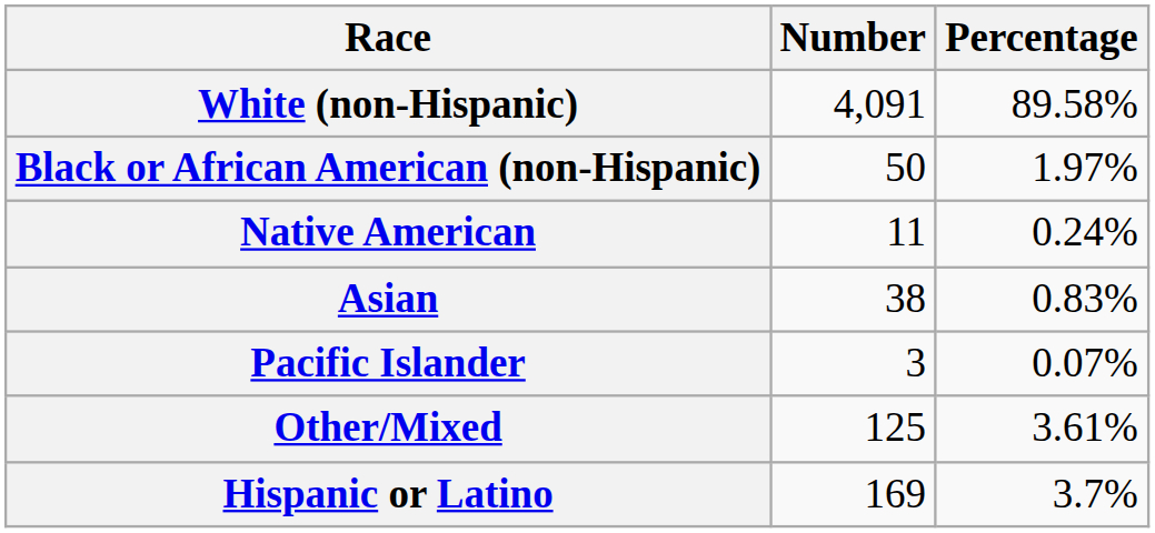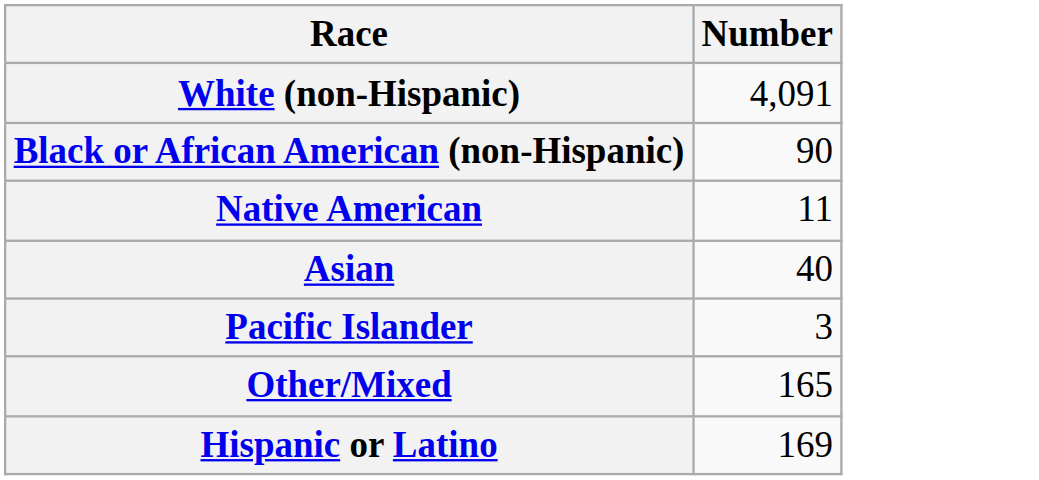- column: Percentage | 89.58% | 1.97% | 0.24% | 0.83% | 0.07% | 3.61% | 3.7%
Black or African American (non-Hispanic) | Number: 50 -> 90
Asian | Number: 38 -> 40
Other/Mixed | Number: 125 -> 165
